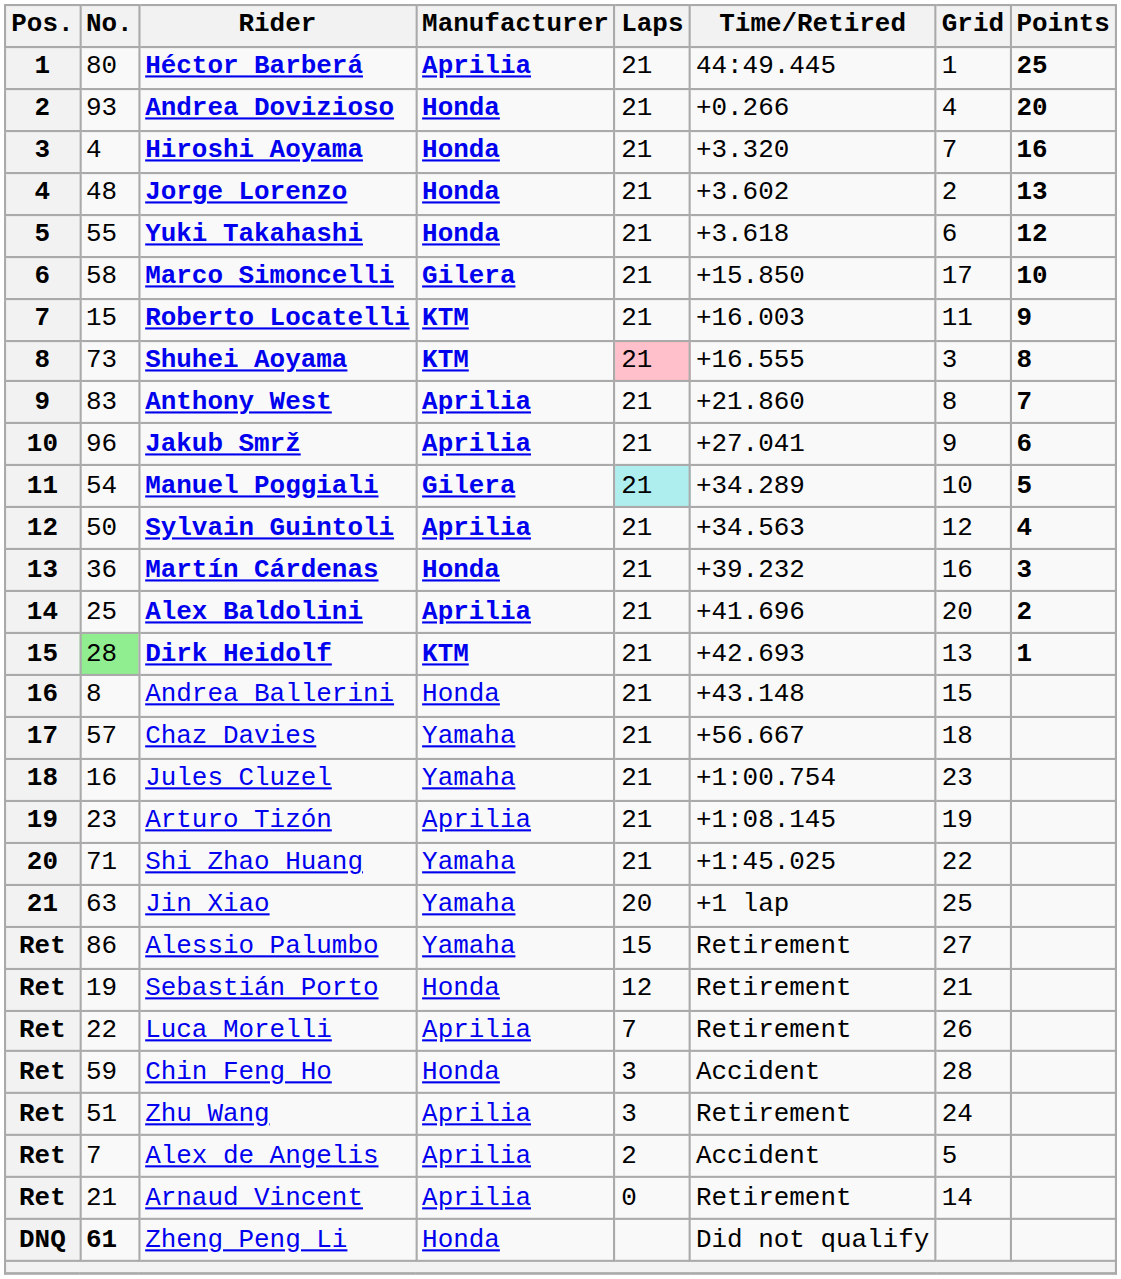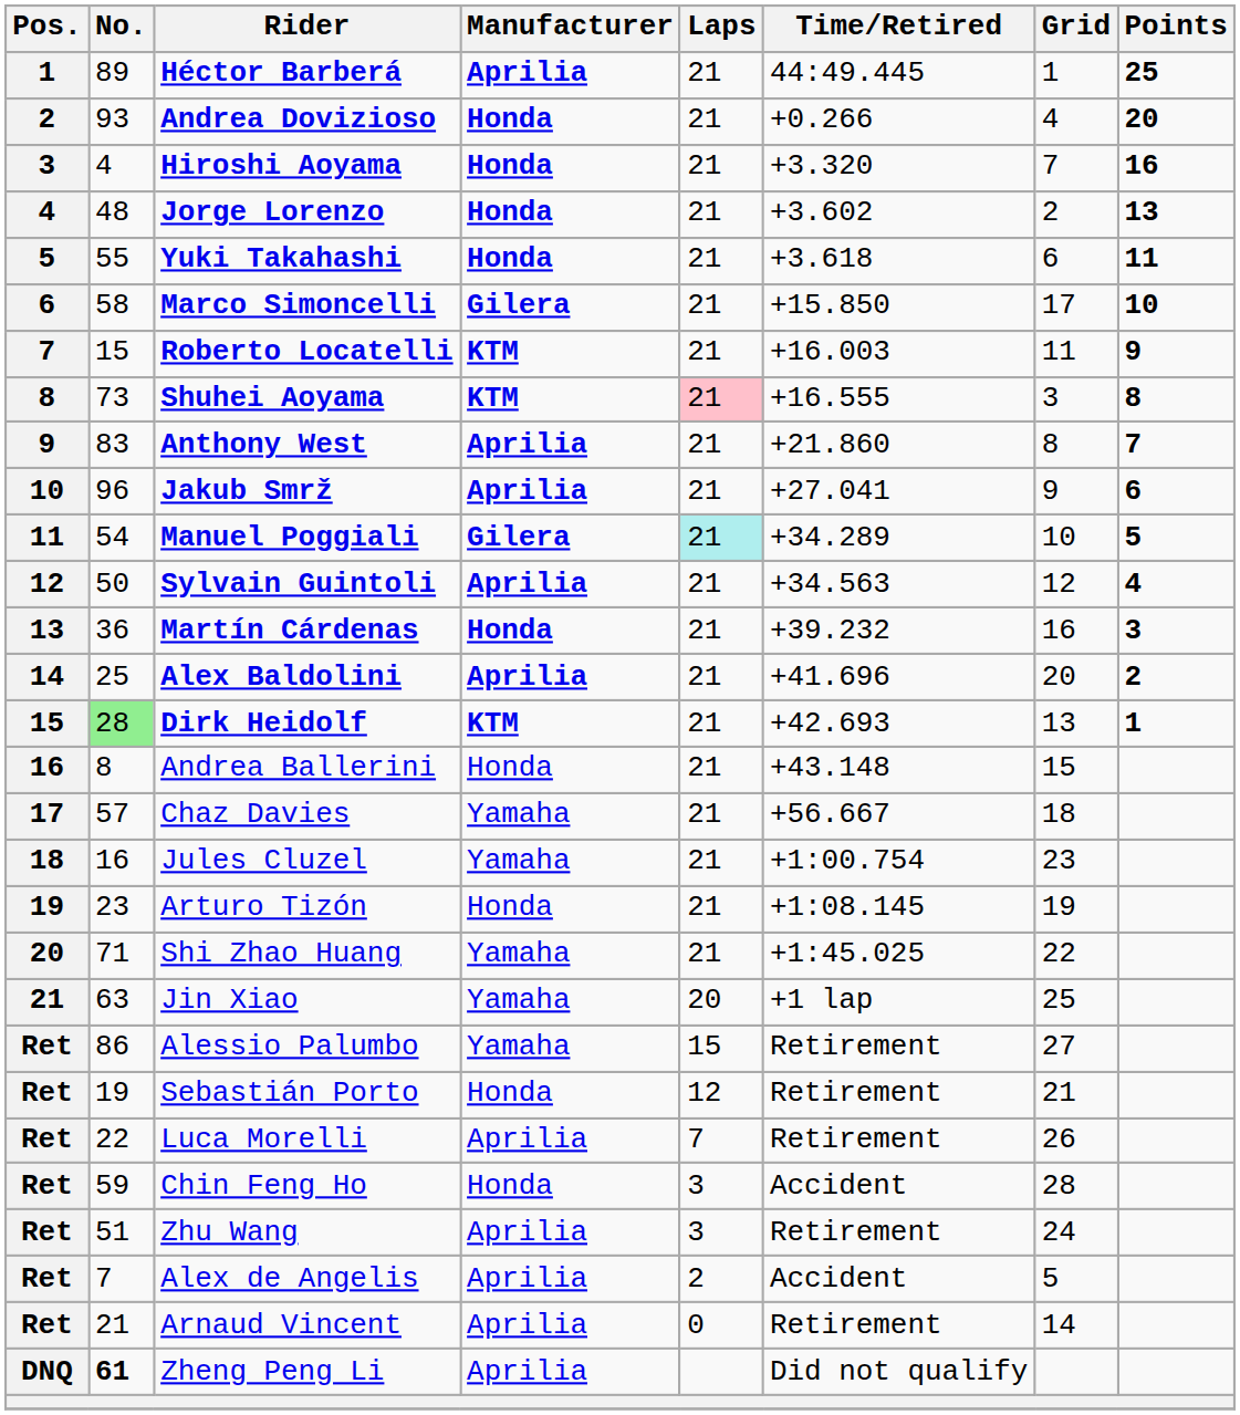Héctor Barberá | No.: 80 -> 89
Yuki Takahashi | Points: 12 -> 11
Arturo Tizón | Manufacturer: Aprilia -> Honda
Zheng Peng Li | Manufacturer: Honda -> Aprilia
